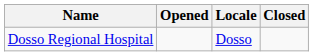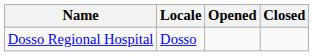columns swapped: Locale <-> Opened
